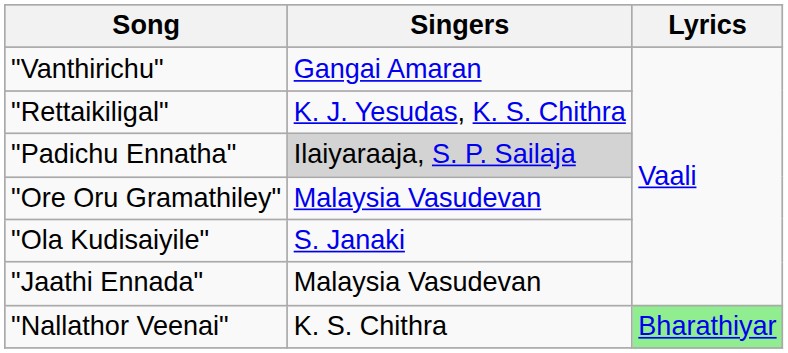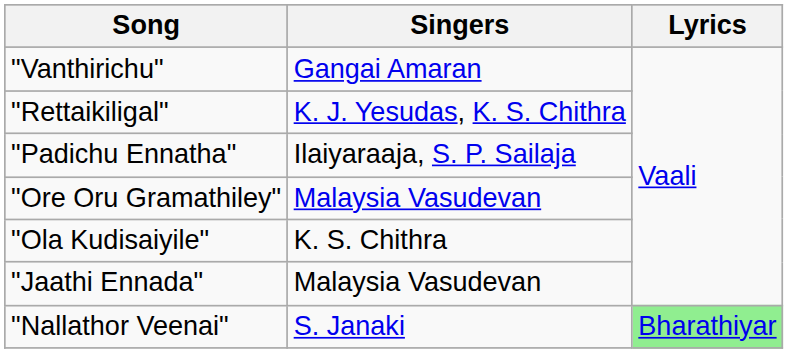"Padichu Ennatha" | Singers: lightgrey background -> no background
"Ola Kudisaiyile" | Singers: S. Janaki -> K. S. Chithra
"Nallathor Veenai" | Singers: K. S. Chithra -> S. Janaki
